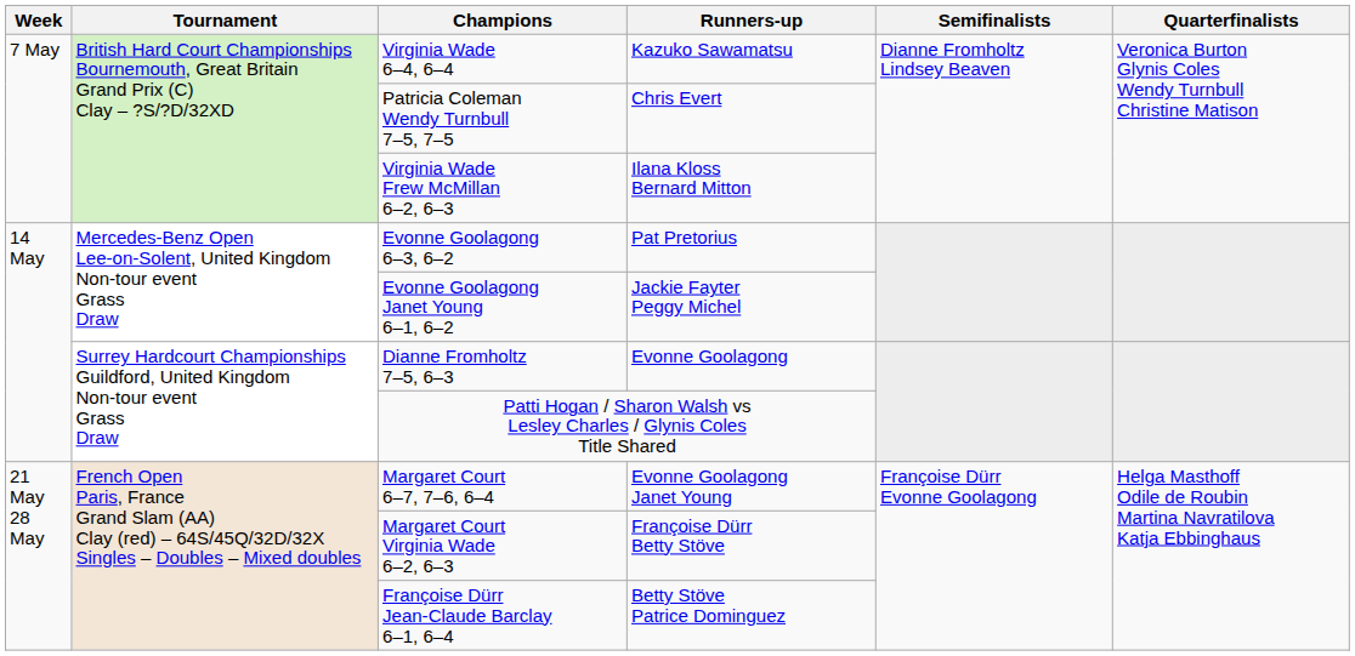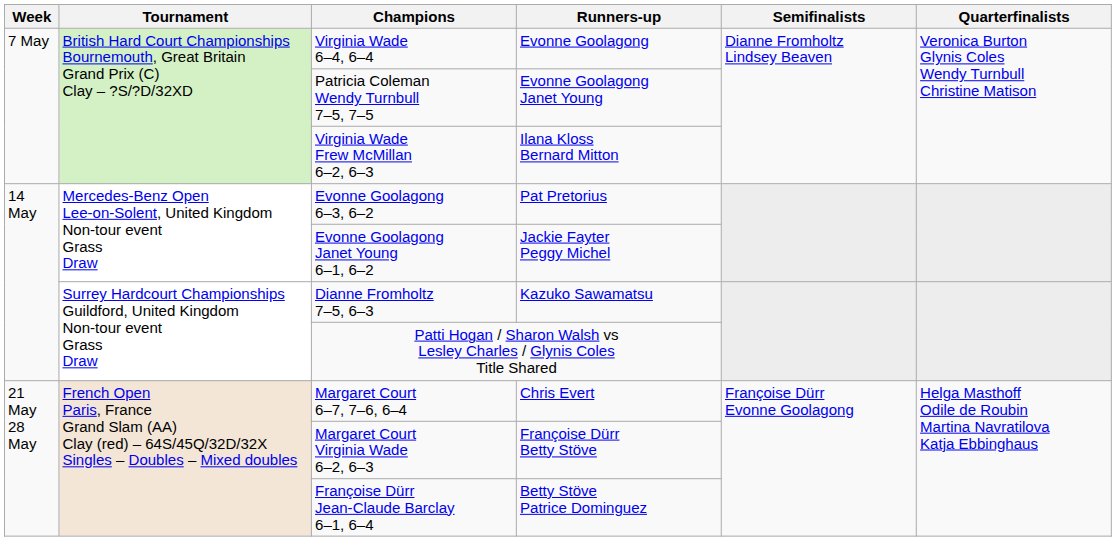Virginia Wade 6–4, 6–4 | Runners-up: Kazuko Sawamatsu -> Evonne Goolagong
Patricia Coleman Wendy Turnbull 7–5, 7–5 | Runners-up: Chris Evert -> Evonne Goolagong Janet Young
Dianne Fromholtz 7–5, 6–3 | Runners-up: Evonne Goolagong -> Kazuko Sawamatsu
Margaret Court 6–7, 7–6, 6–4 | Runners-up: Evonne Goolagong Janet Young -> Chris Evert
